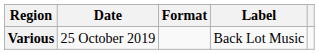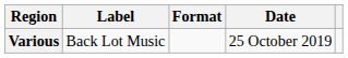columns swapped: Date <-> Label
